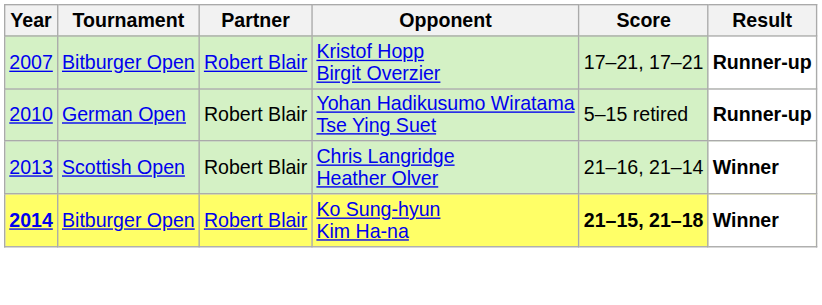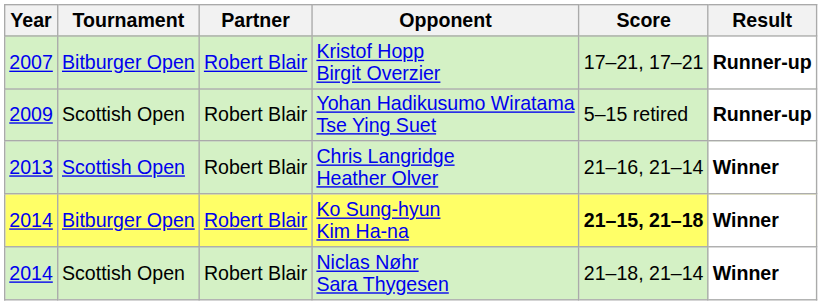Yohan Hadikusumo Wiratama Tse Ying Suet | Year: 2010 -> 2009
Yohan Hadikusumo Wiratama Tse Ying Suet | Tournament: German Open -> Scottish Open
Ko Sung-hyun Kim Ha-na | Year: bold -> normal
+ row: 2014 | Scottish Open | Robert Blair | Niclas Nøhr Sara Thygesen | 21–18, 21–14 | Winner
